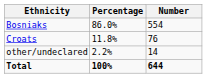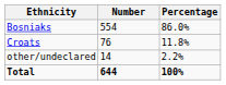columns swapped: Number <-> Percentage
